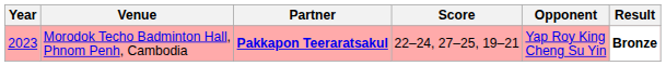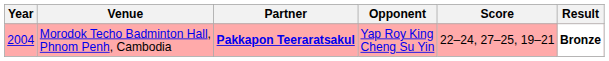columns swapped: Opponent <-> Score
Morodok Techo Badminton Hall, Phnom Penh, Cambodia | Year: 2023 -> 2004
